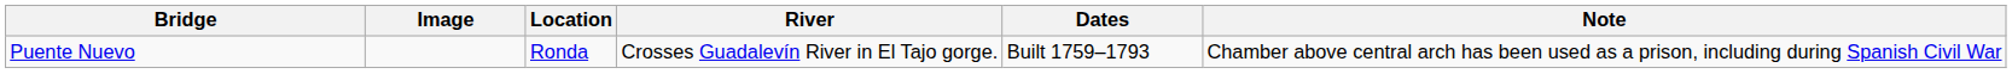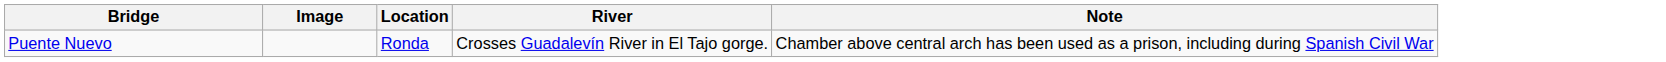- column: Dates | Built 1759–1793
